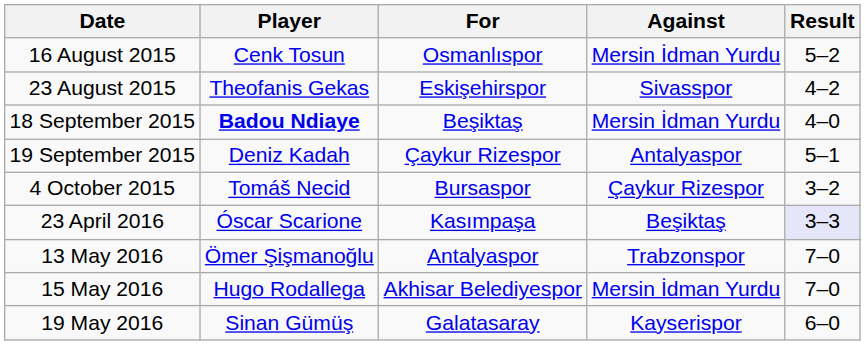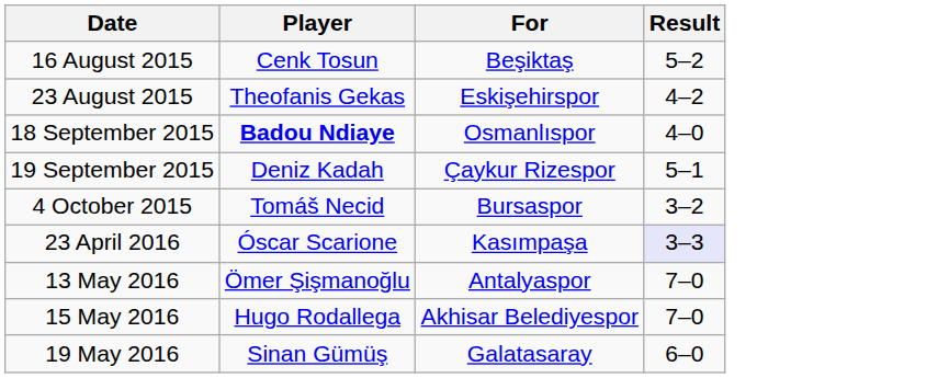- column: Against | Mersin İdman Yurdu | Sivasspor | Mersin İdman Yurdu | Antalyaspor | Çaykur Rizespor | Beşiktaş | Trabzonspor | Mersin İdman Yurdu | Kayserispor
16 August 2015 | For: Osmanlıspor -> Beşiktaş
18 September 2015 | For: Beşiktaş -> Osmanlıspor
